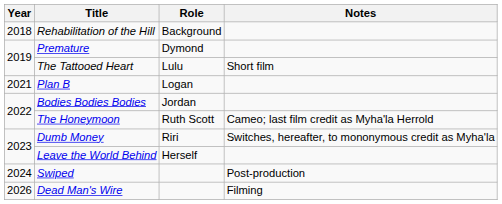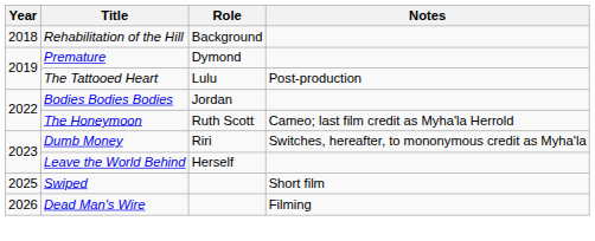The Tattooed Heart | Notes: Short film -> Post-production
- row: 2021 | Plan B | Logan
Swiped | Year: 2024 -> 2025
Swiped | Notes: Post-production -> Short film
